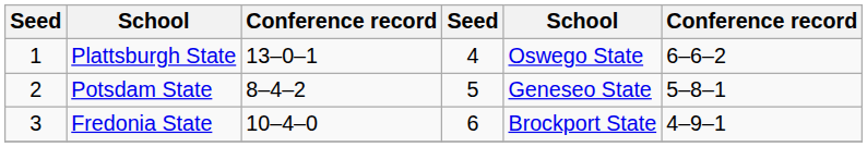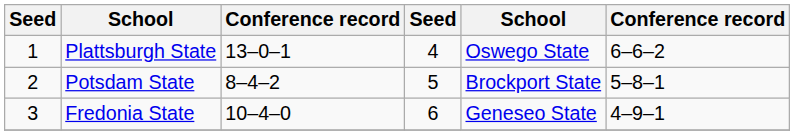Potsdam State | column 5: Geneseo State -> Brockport State
Fredonia State | column 5: Brockport State -> Geneseo State
